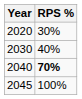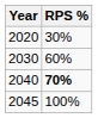2030 | RPS %: 40% -> 60%
